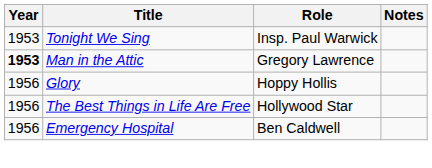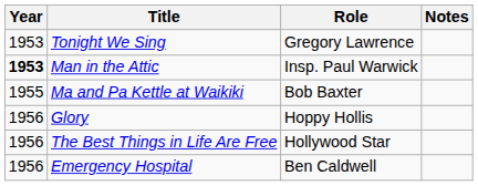Tonight We Sing | Role: Insp. Paul Warwick -> Gregory Lawrence
Man in the Attic | Role: Gregory Lawrence -> Insp. Paul Warwick
+ row: 1955 | Ma and Pa Kettle at Waikiki | Bob Baxter
